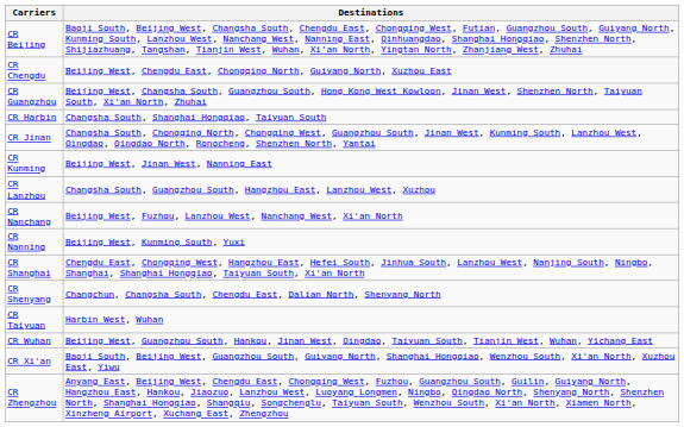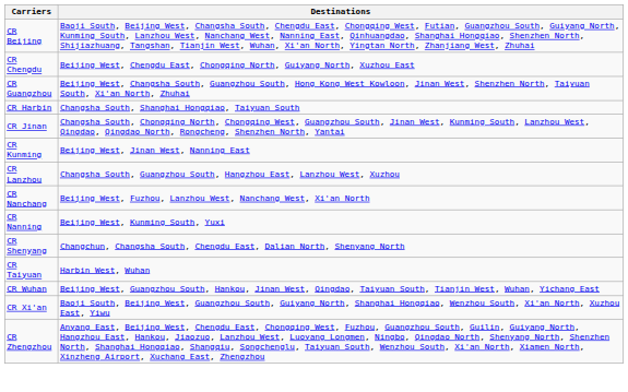- row: CR Shanghai | Chengdu East, Chongqing West, Hangzhou East, Hefei South, Jinhua South, Lanzhou West, Nanjing South, Ningbo, Shanghai, Shanghai Hongqiao, Taiyuan South, Xi'an North
